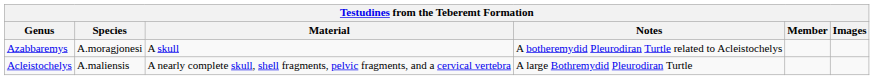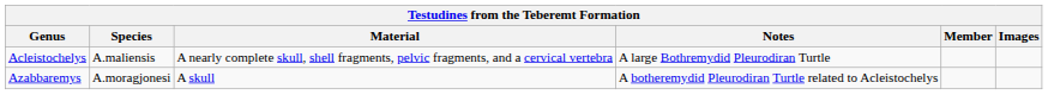rows swapped: Acleistochelys <-> Azabbaremys
